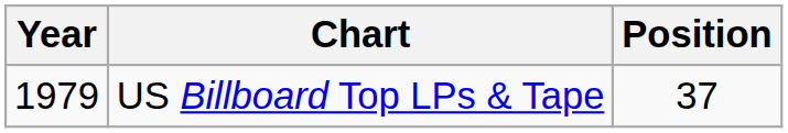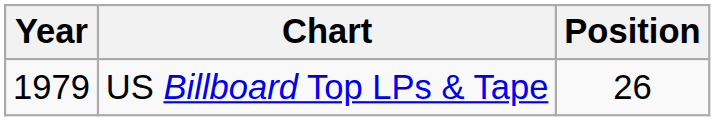US Billboard Top LPs & Tape | Position: 37 -> 26
